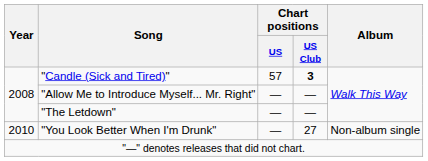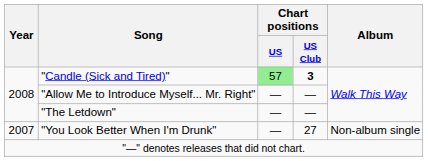"Candle (Sick and Tired)" | Chart positions / US: no background -> lightgreen background
"You Look Better When I'm Drunk" | Year: 2010 -> 2007
